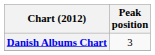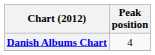Danish Albums Chart | Peak position: 3 -> 4
